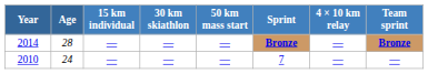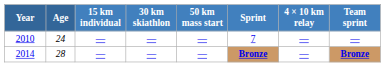rows swapped: 2010 <-> 2014
